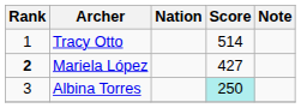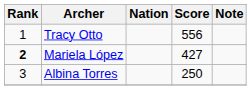Tracy Otto | Score: 514 -> 556
Albina Torres | Score: paleturquoise background -> no background
